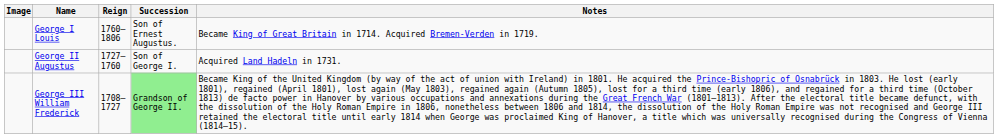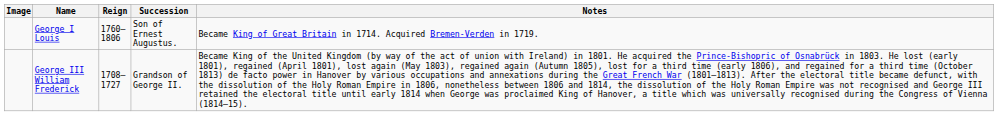- row: George II Augustus | 1727–1760 | Son of George I. | Acquired Land Hadeln in 1731.
George III William Frederick | Succession: lightgreen background -> no background
